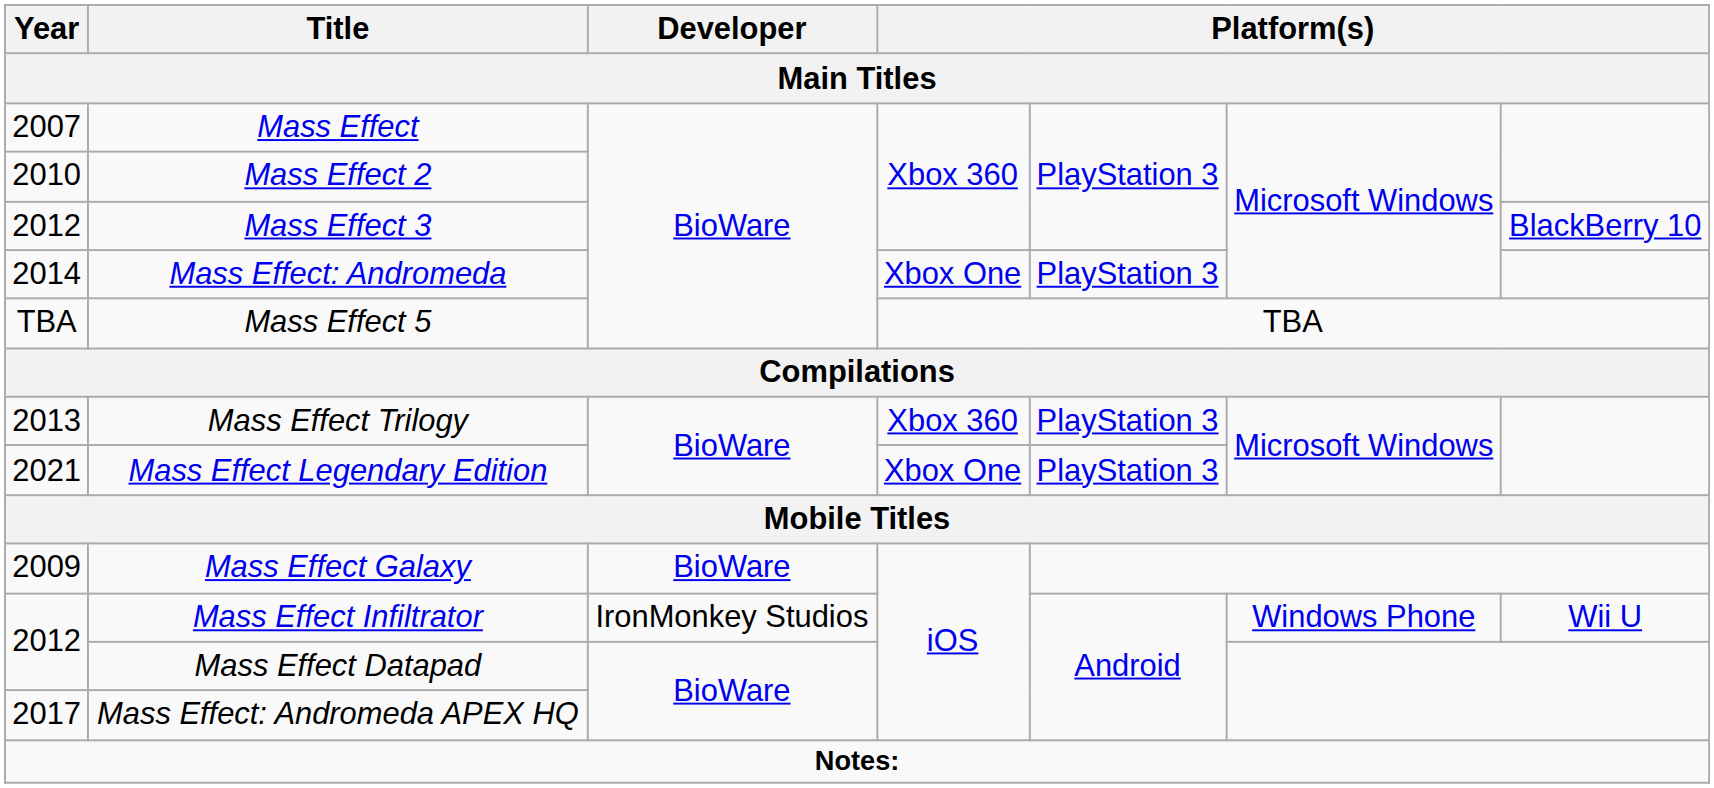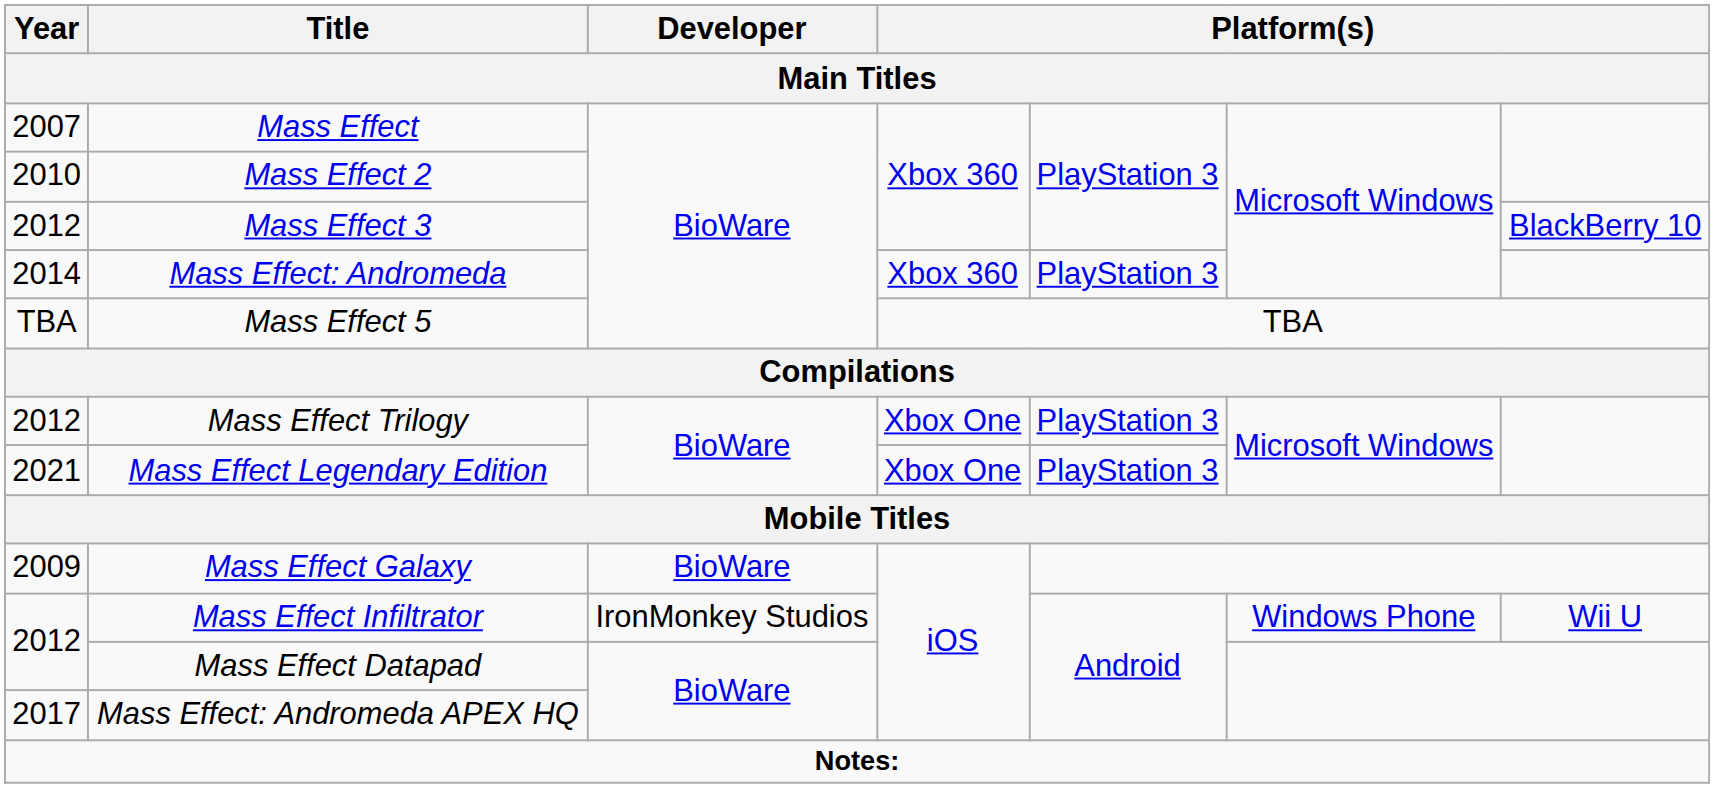Mass Effect: Andromeda | column 4: Xbox One -> Xbox 360
Mass Effect Trilogy | Year: 2013 -> 2012
Mass Effect Trilogy | column 4: Xbox 360 -> Xbox One
